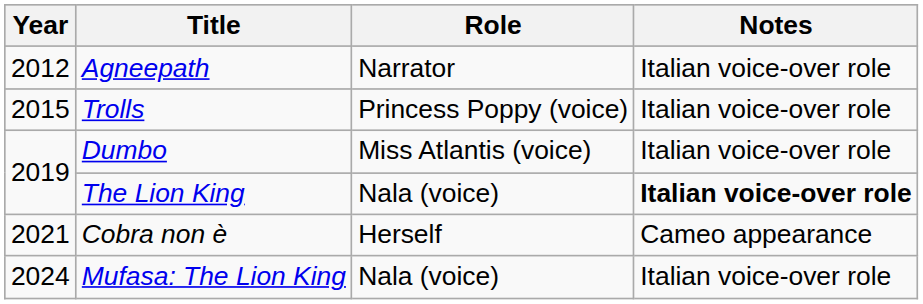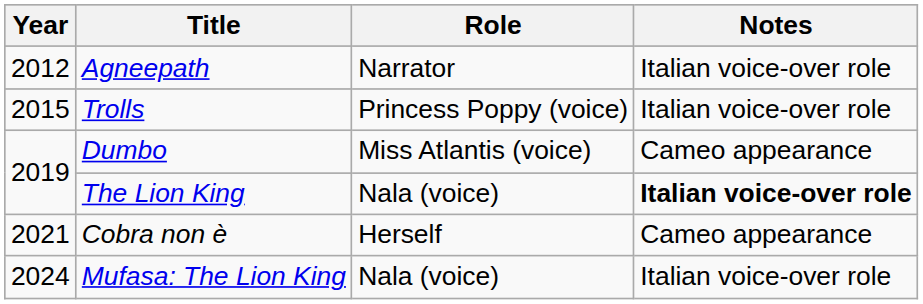Dumbo | Notes: Italian voice-over role -> Cameo appearance
